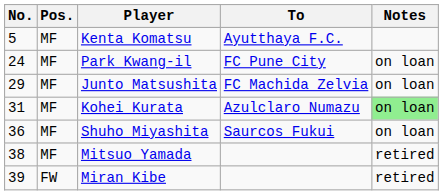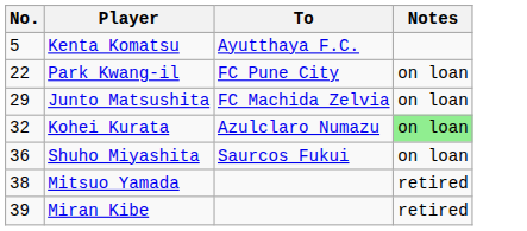- column: Pos. | MF | MF | MF | MF | MF | MF | FW
Park Kwang-il | No.: 24 -> 22
Kohei Kurata | No.: 31 -> 32
